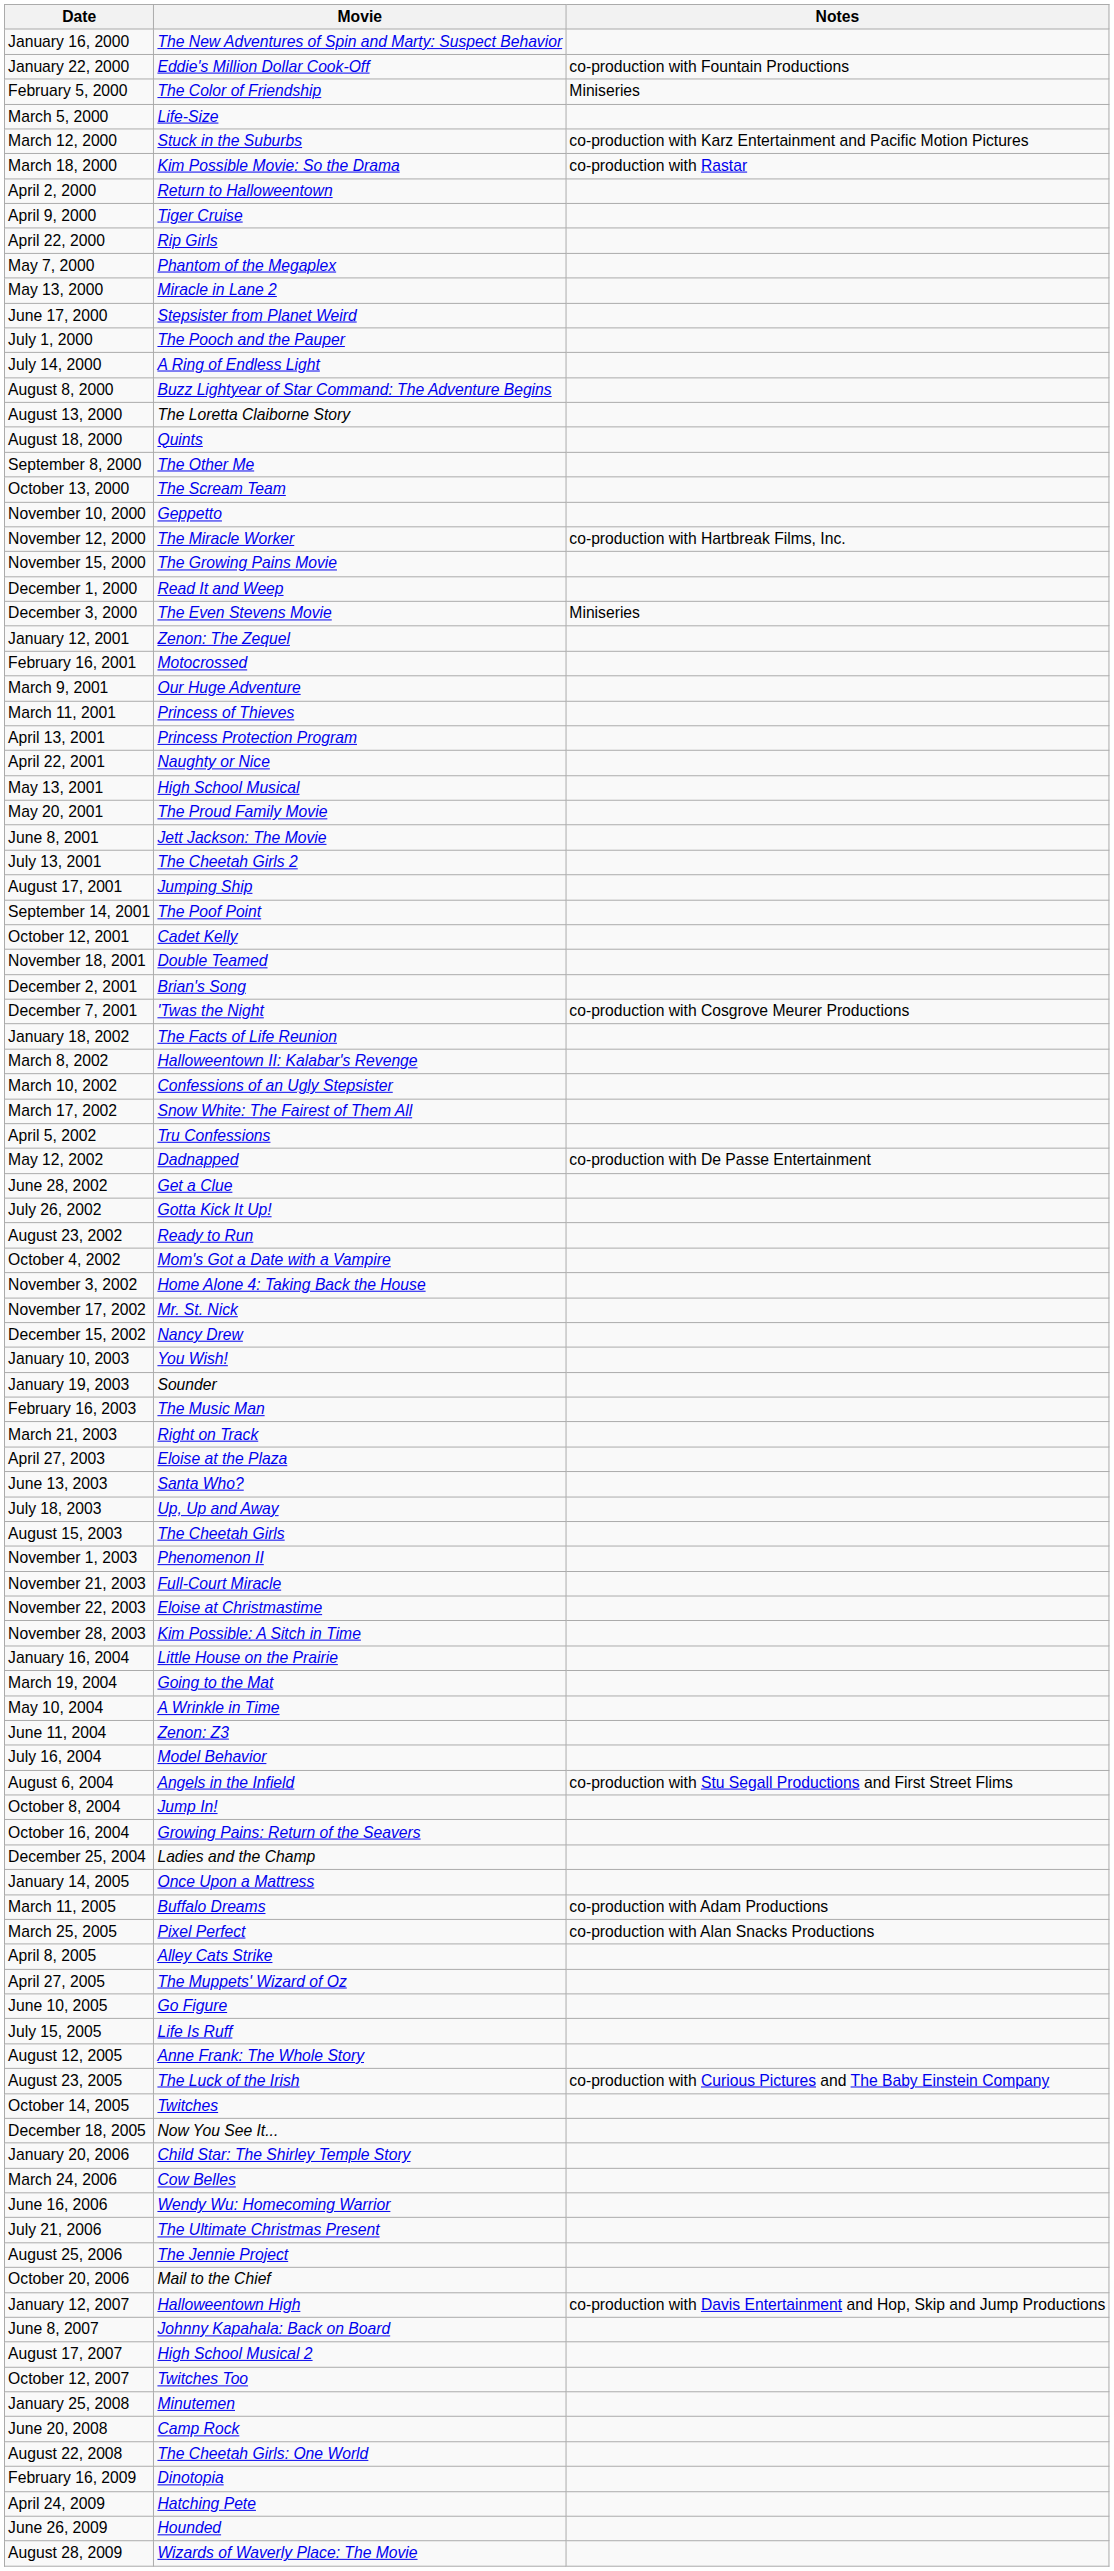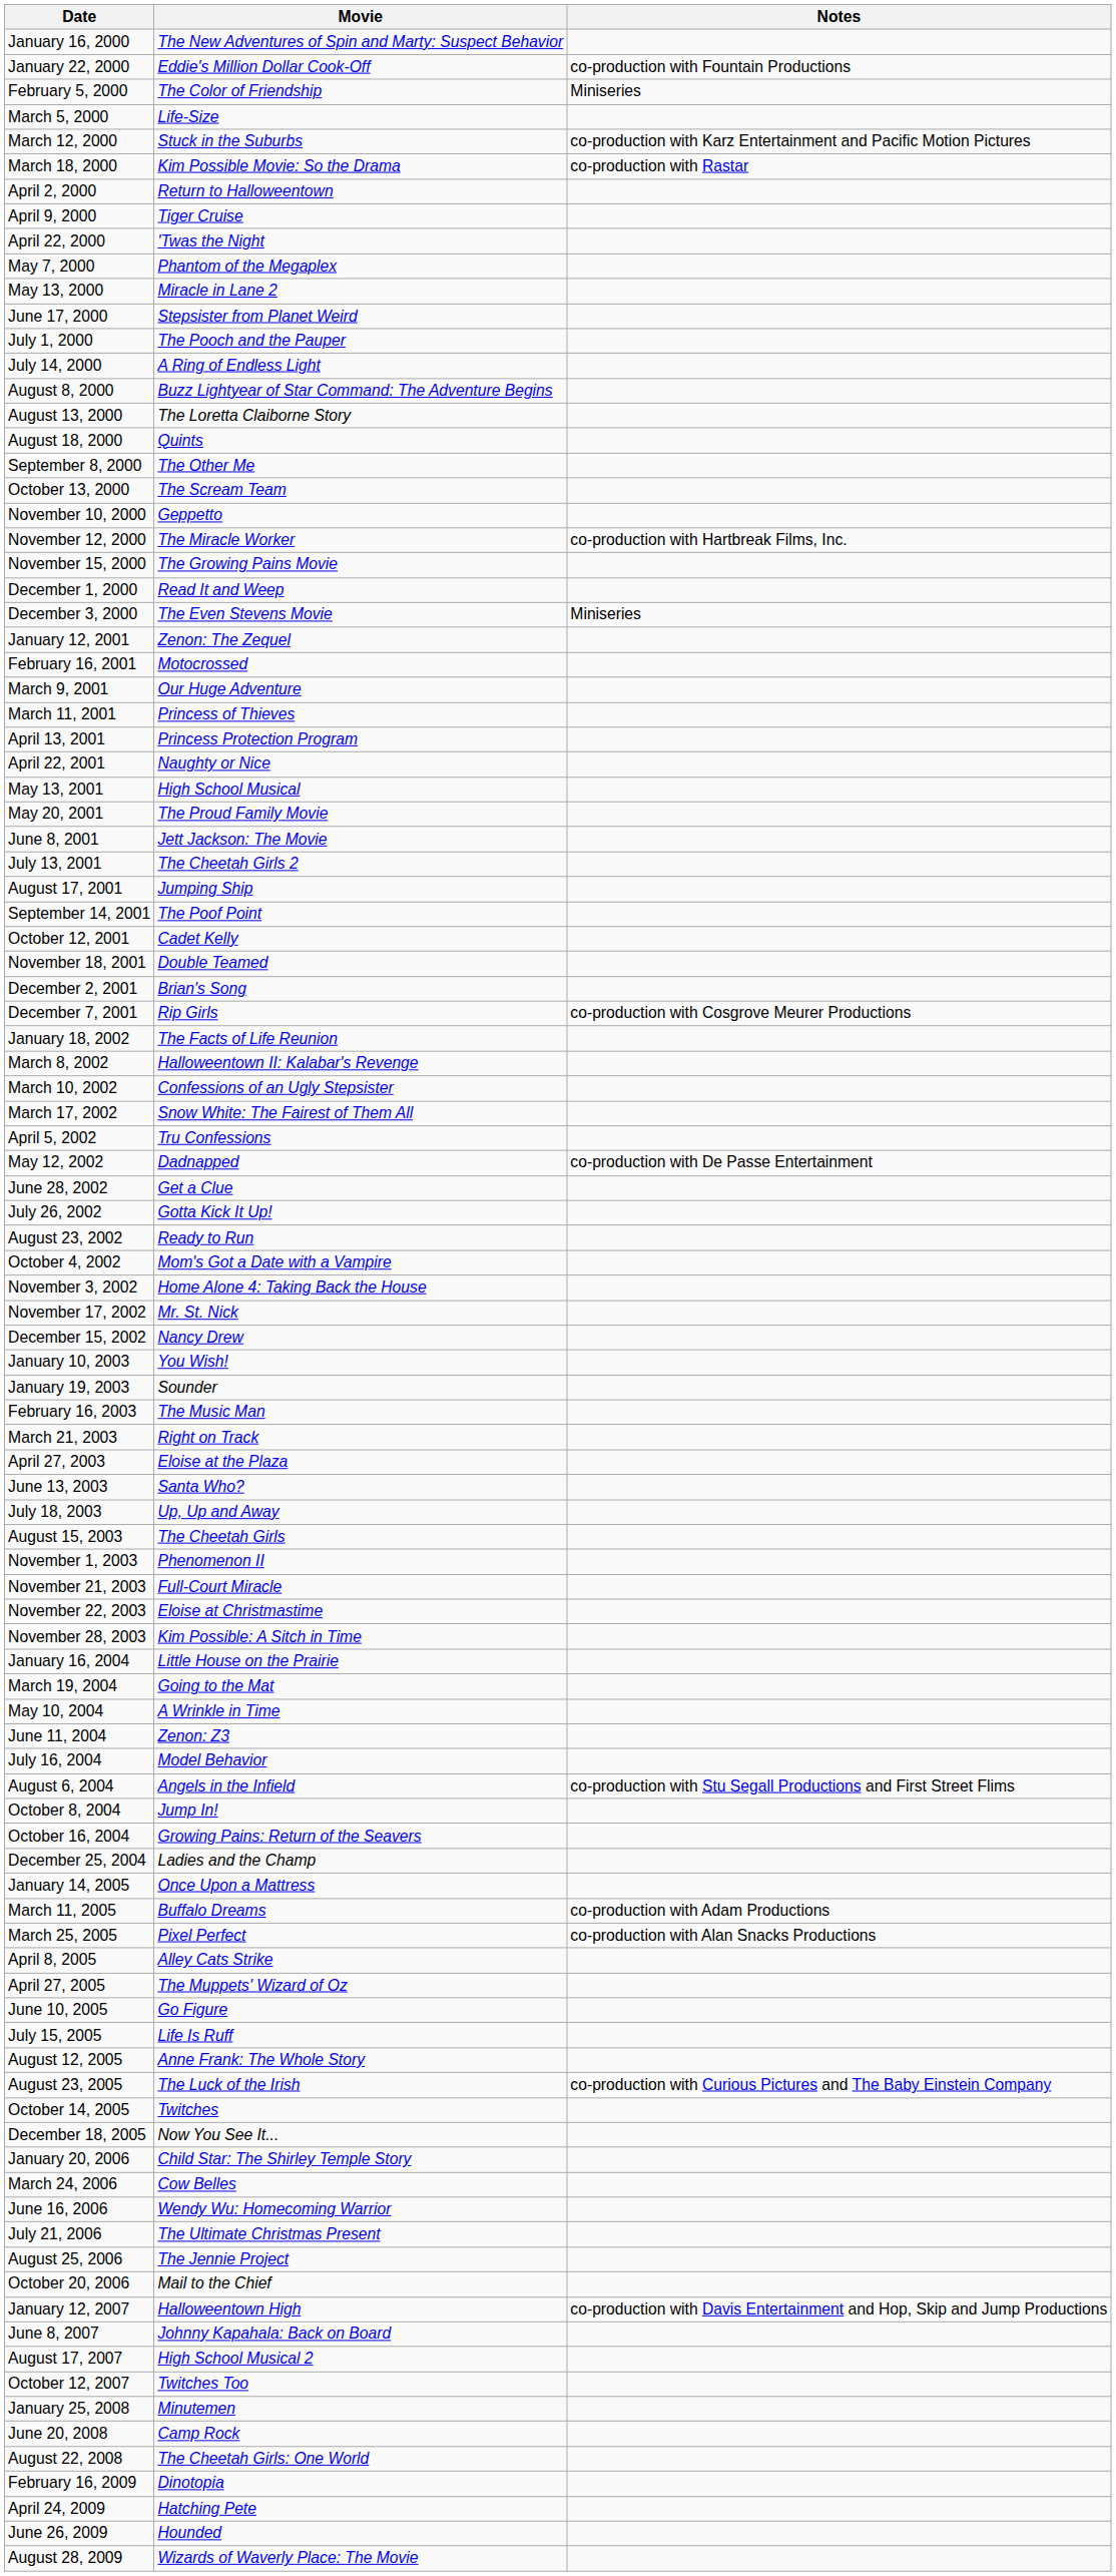April 22, 2000 | Movie: Rip Girls -> 'Twas the Night
December 7, 2001 | Movie: 'Twas the Night -> Rip Girls
